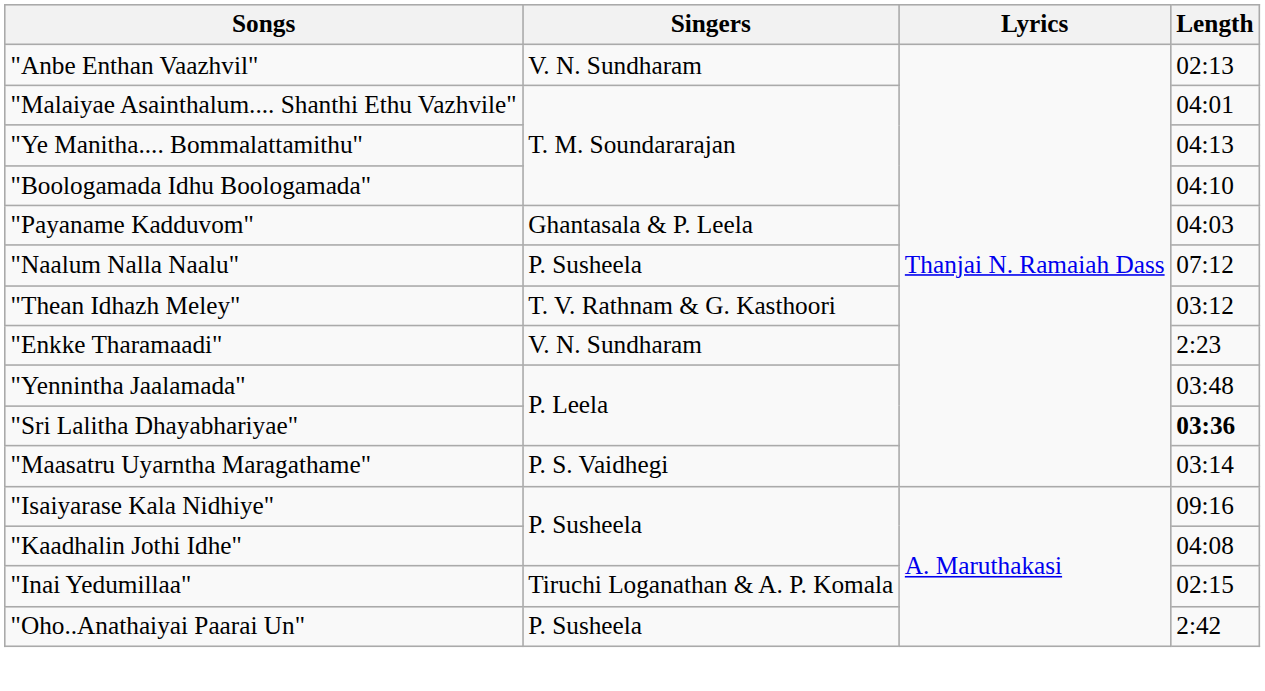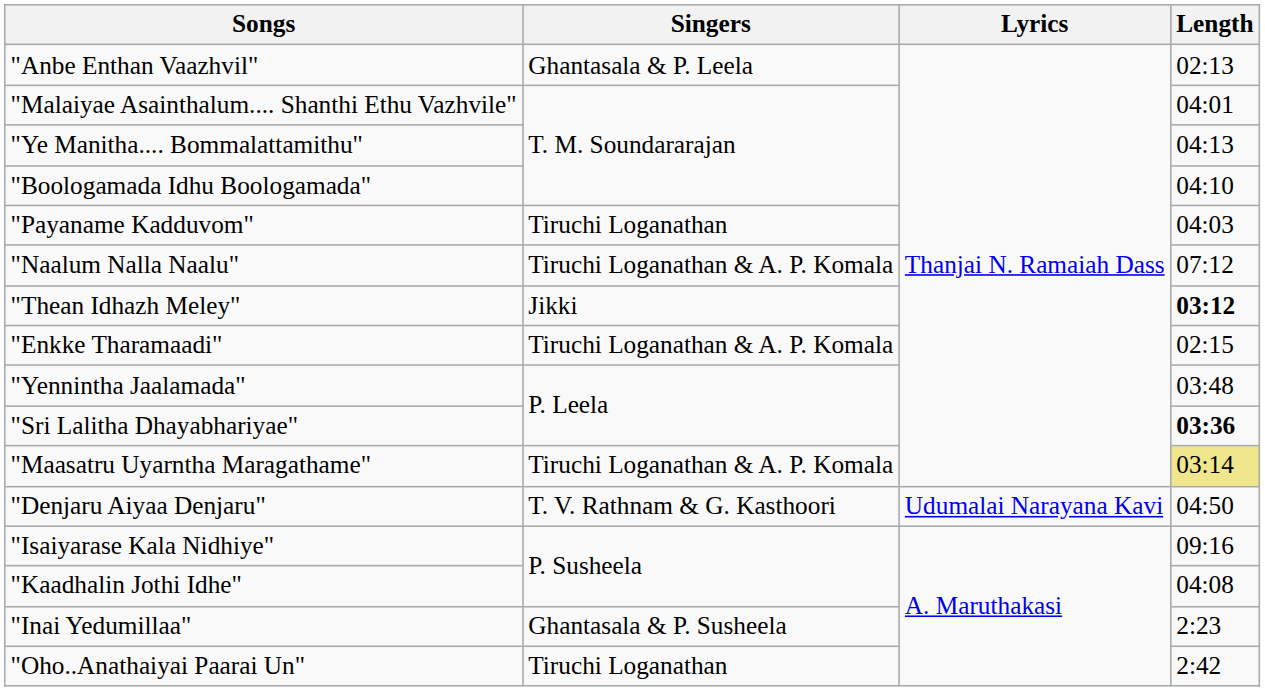"Anbe Enthan Vaazhvil" | Singers: V. N. Sundharam -> Ghantasala & P. Leela
"Payaname Kadduvom" | Singers: Ghantasala & P. Leela -> Tiruchi Loganathan
"Naalum Nalla Naalu" | Singers: P. Susheela -> Tiruchi Loganathan & A. P. Komala
"Thean Idhazh Meley" | Singers: T. V. Rathnam & G. Kasthoori -> Jikki
"Thean Idhazh Meley" | Length: normal -> bold
"Enkke Tharamaadi" | Singers: V. N. Sundharam -> Tiruchi Loganathan & A. P. Komala
"Enkke Tharamaadi" | Length: 2:23 -> 02:15
"Maasatru Uyarntha Maragathame" | Singers: P. S. Vaidhegi -> Tiruchi Loganathan & A. P. Komala
"Maasatru Uyarntha Maragathame" | Length: no background -> khaki background
+ row: "Denjaru Aiyaa Denjaru" | T. V. Rathnam & G. Kasthoori | Udumalai Narayana Kavi | 04:50
"Inai Yedumillaa" | Singers: Tiruchi Loganathan & A. P. Komala -> Ghantasala & P. Susheela
"Inai Yedumillaa" | Length: 02:15 -> 2:23
"Oho..Anathaiyai Paarai Un" | Singers: P. Susheela -> Tiruchi Loganathan
